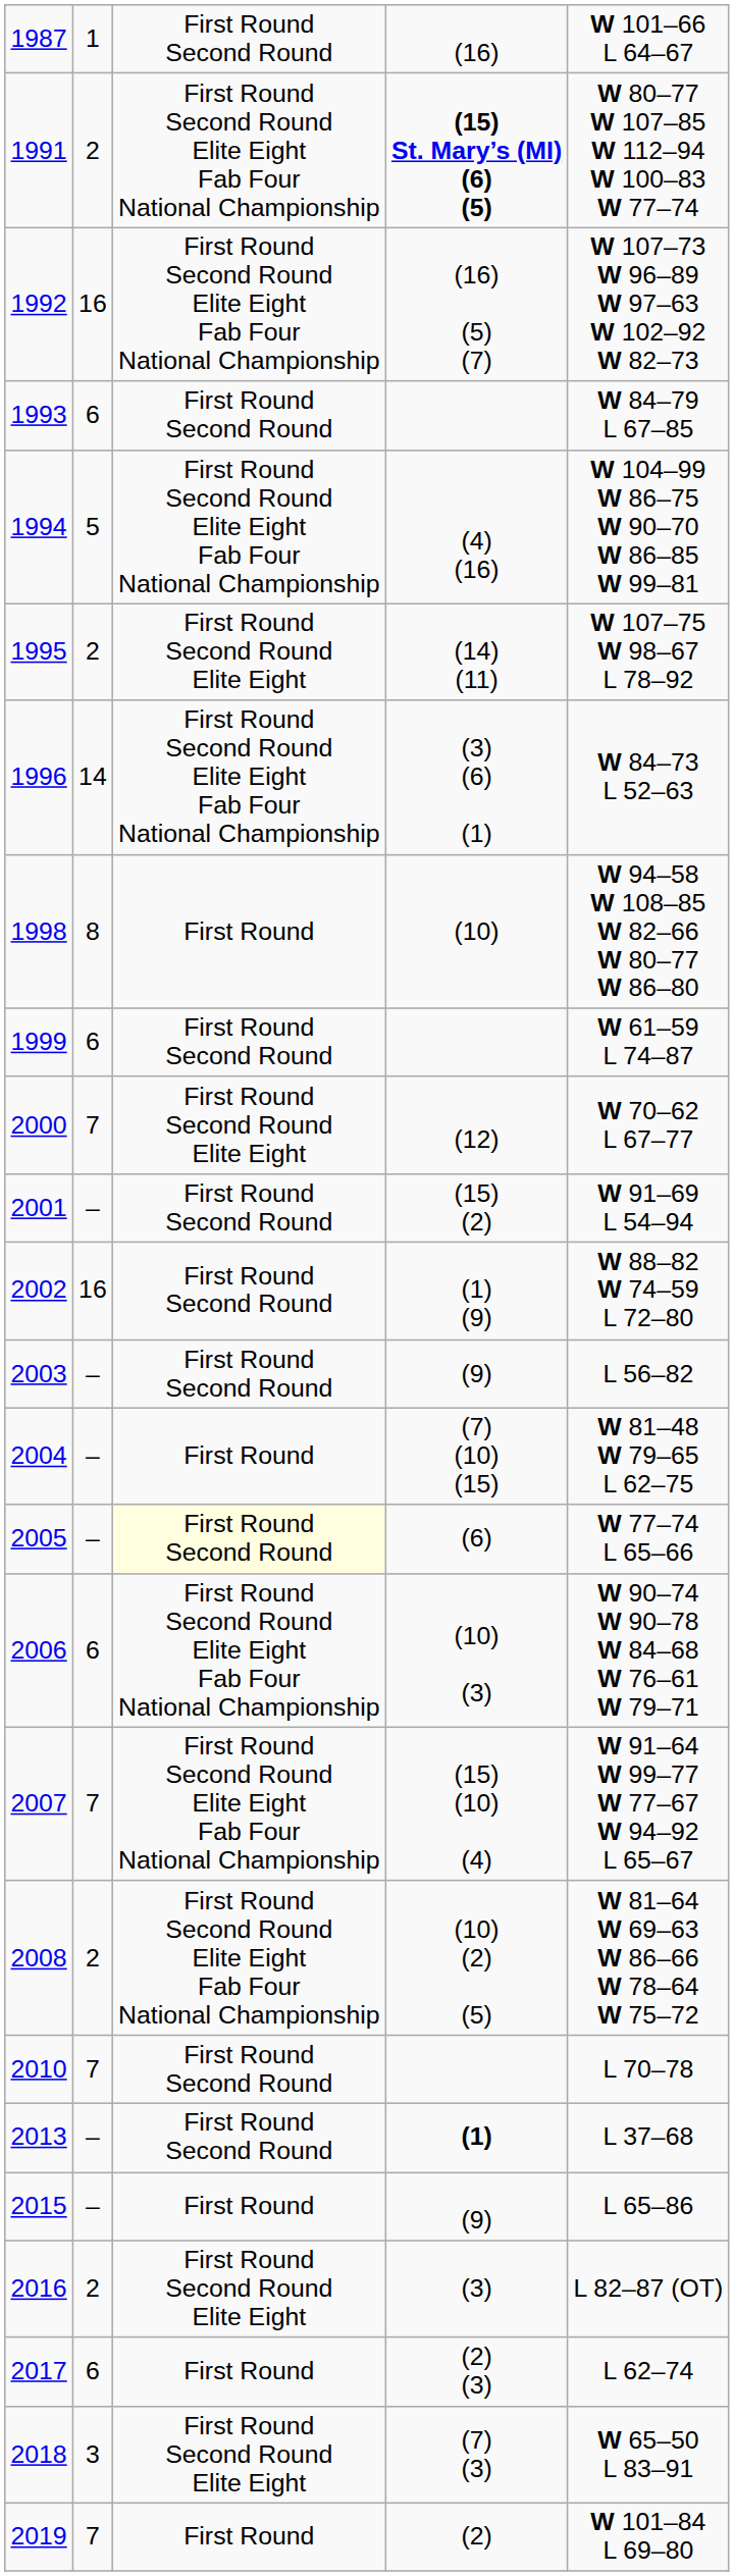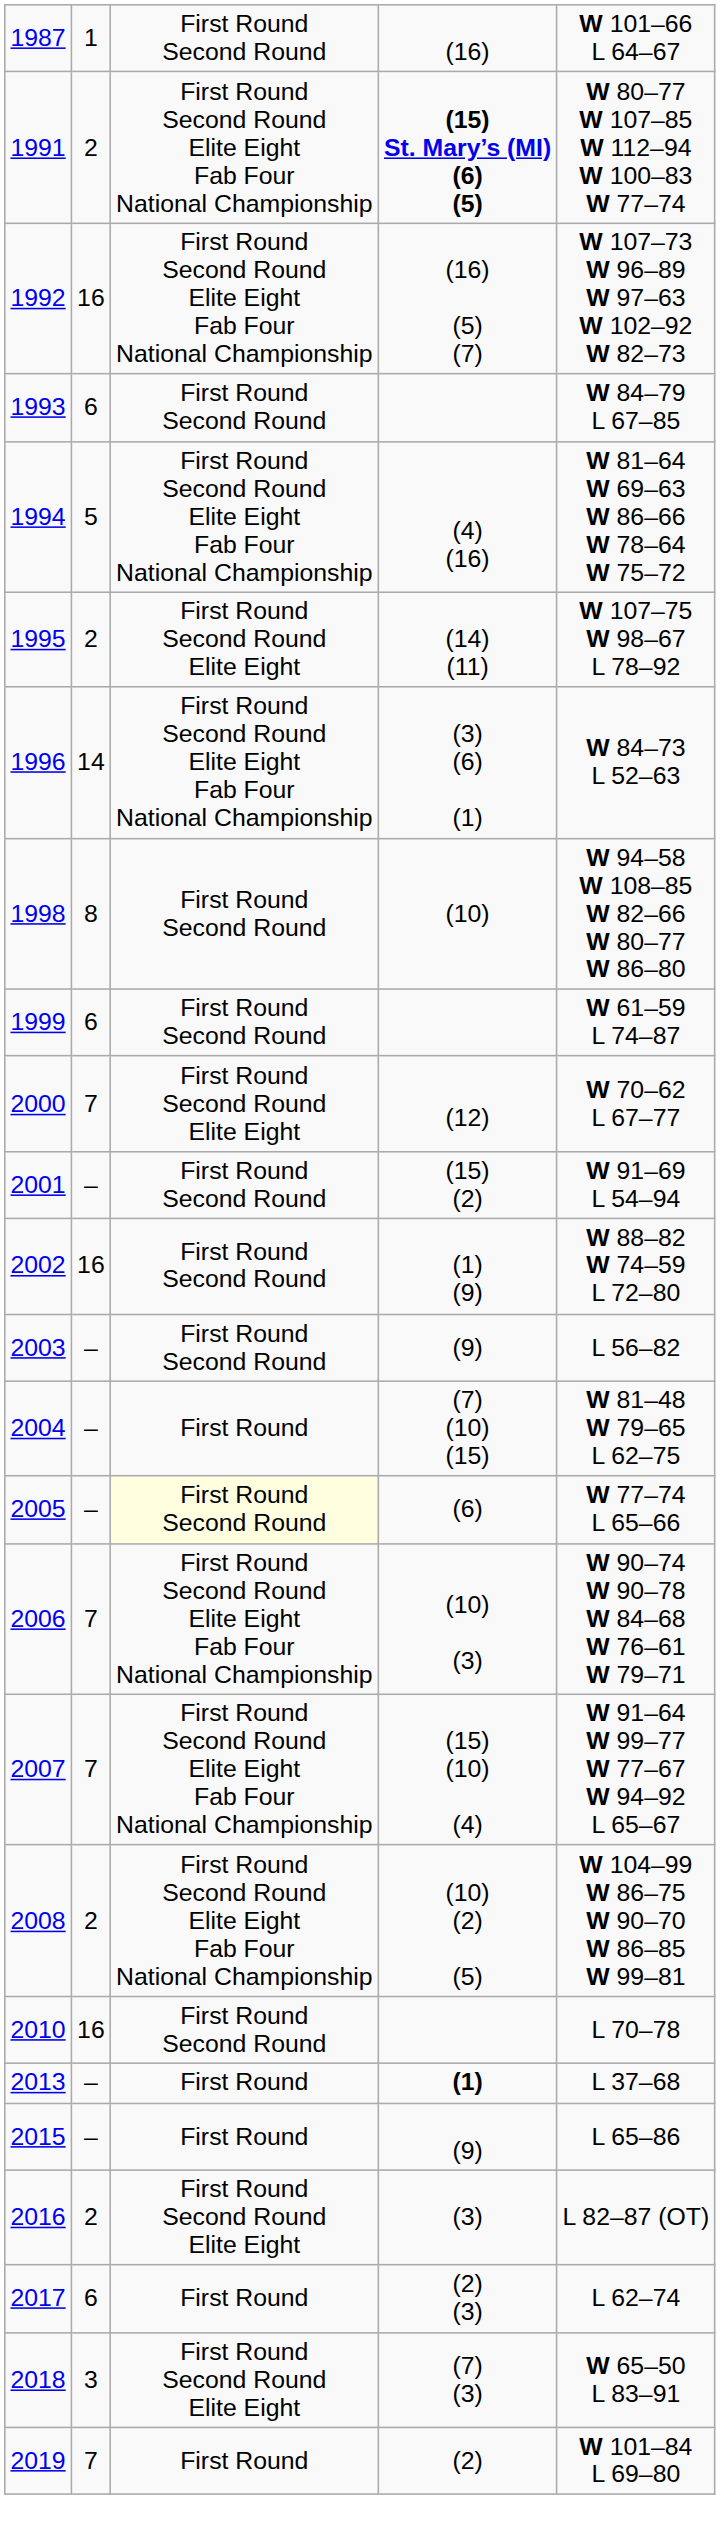1994 | column 5: W 104–99 W 86–75 W 90–70 W 86–85 W 99–81 -> W 81–64 W 69–63 W 86–66 W 78–64 W 75–72
1998 | column 3: First Round -> First Round Second Round
2006 | column 2: 6 -> 7
2008 | column 5: W 81–64 W 69–63 W 86–66 W 78–64 W 75–72 -> W 104–99 W 86–75 W 90–70 W 86–85 W 99–81
2010 | column 2: 7 -> 16
2013 | column 3: First Round Second Round -> First Round
